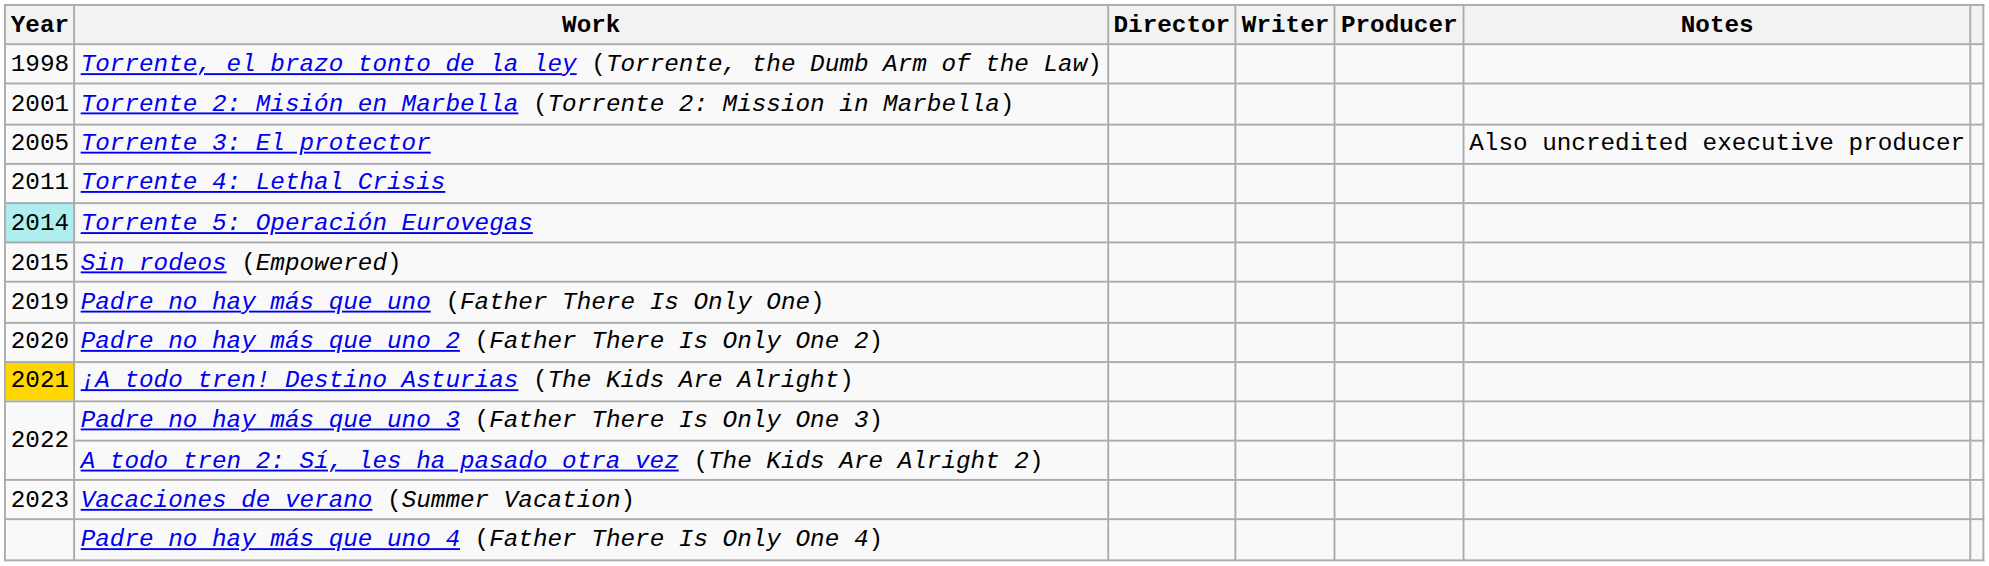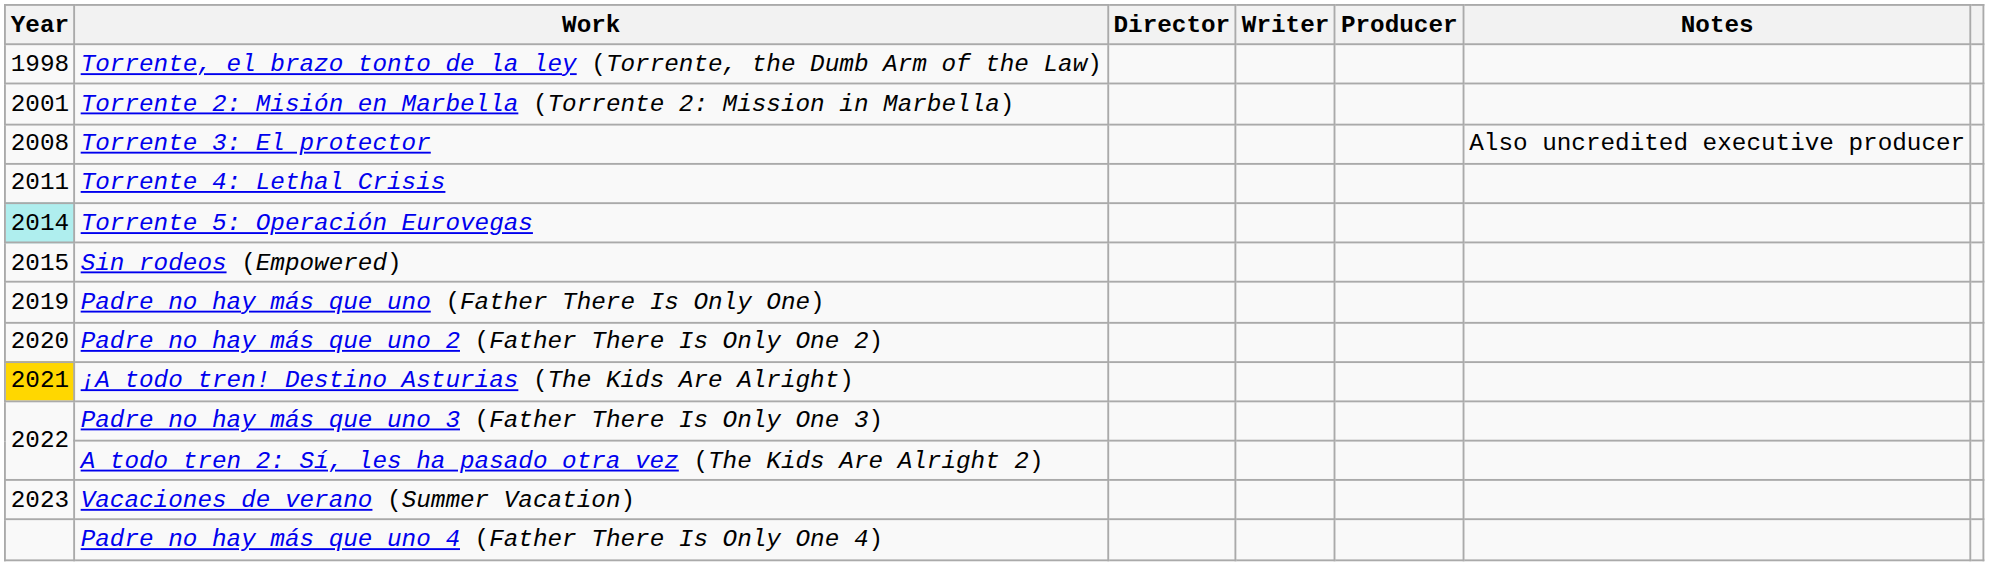Torrente 3: El protector | Year: 2005 -> 2008
